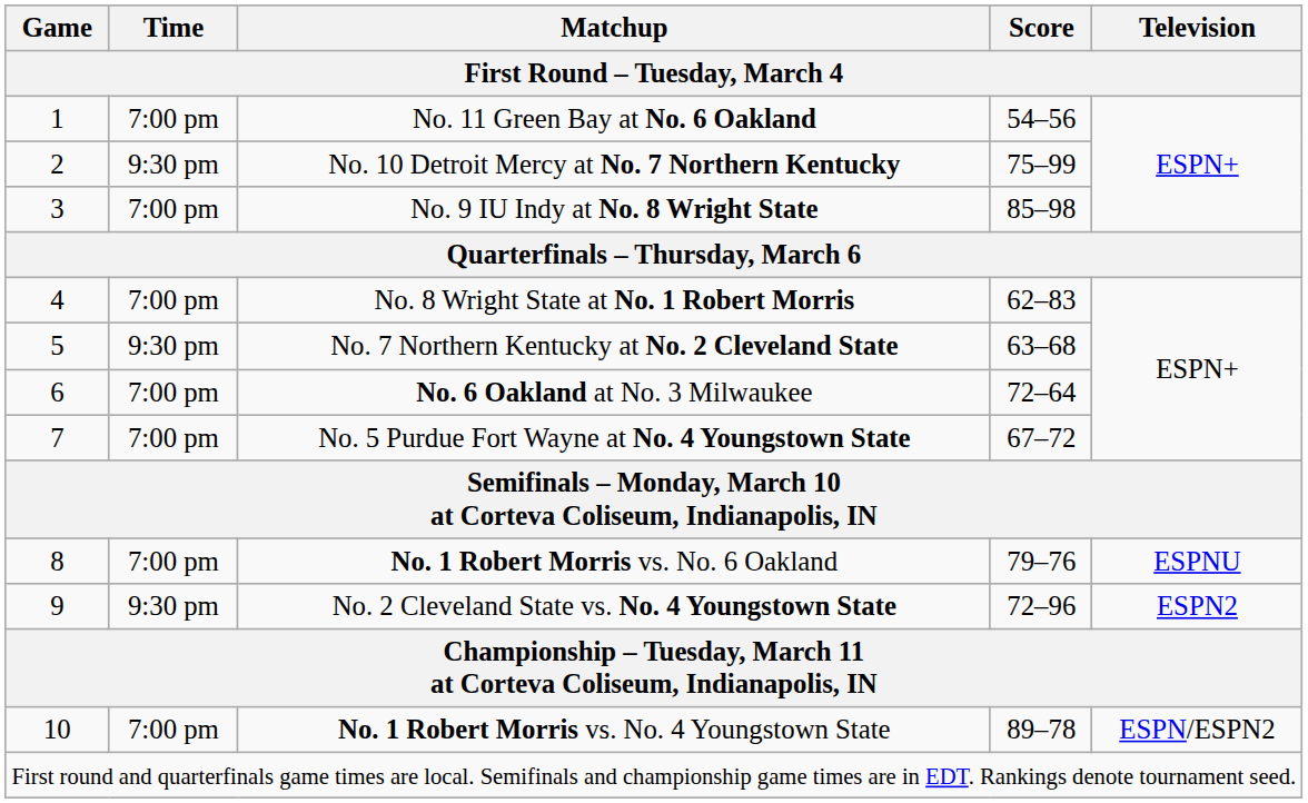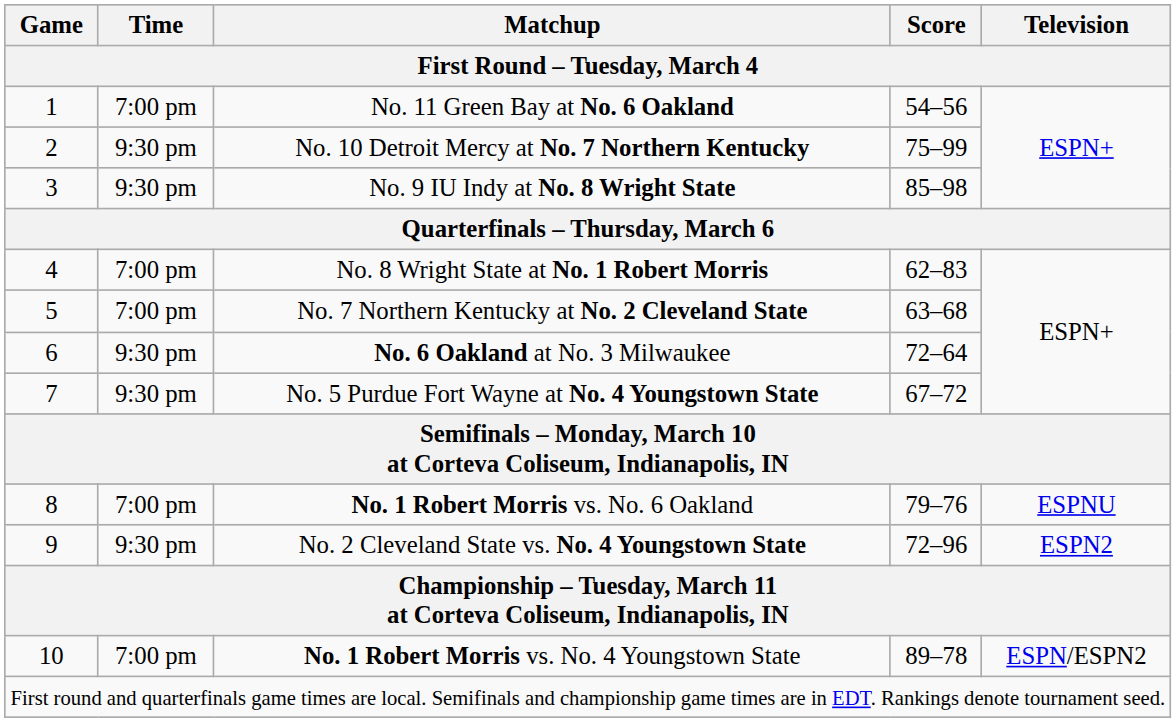No. 9 IU Indy at No. 8 Wright State | Time: 7:00 pm -> 9:30 pm
No. 7 Northern Kentucky at No. 2 Cleveland State | Time: 9:30 pm -> 7:00 pm
No. 6 Oakland at No. 3 Milwaukee | Time: 7:00 pm -> 9:30 pm
No. 5 Purdue Fort Wayne at No. 4 Youngstown State | Time: 7:00 pm -> 9:30 pm
